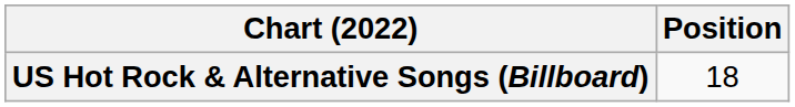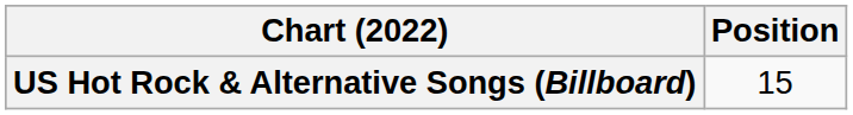US Hot Rock & Alternative Songs (Billboard) | Position: 18 -> 15
